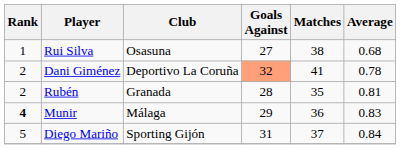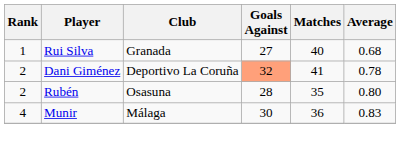Rui Silva | Club: Osasuna -> Granada
Rui Silva | Matches: 38 -> 40
Rubén | Club: Granada -> Osasuna
Rubén | Average: 0.81 -> 0.80
Munir | Rank: bold -> normal
Munir | Goals Against: 29 -> 30
- row: 5 | Diego Mariño | Sporting Gijón | 31 | 37 | 0.84
